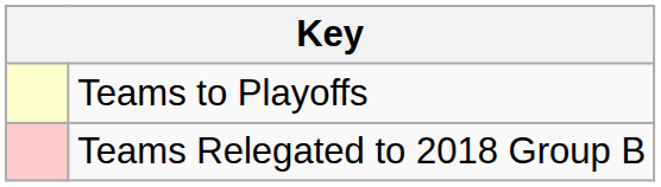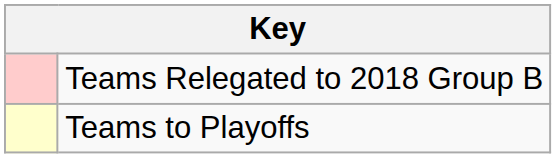rows swapped: Teams to Playoffs <-> Teams Relegated to 2018 Group B
